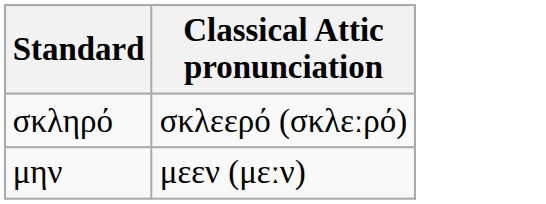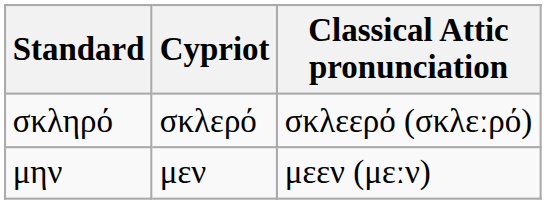+ column: Cypriot | σκλερό | μεν
